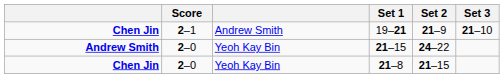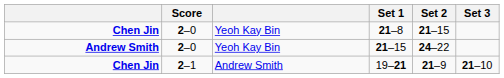rows swapped: 21–8 <-> 19–21
